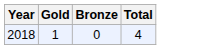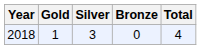+ column: Silver | 3
